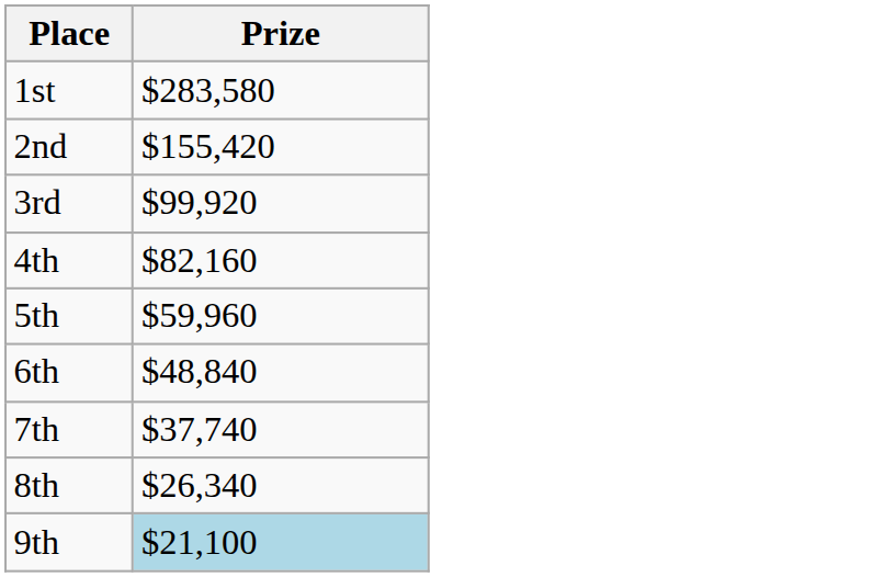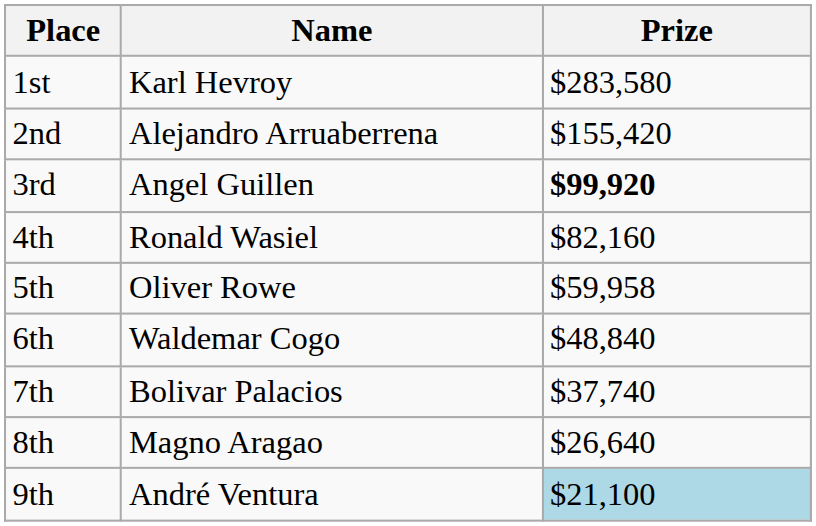+ column: Name | Karl Hevroy | Alejandro Arruaberrena | Angel Guillen | Ronald Wasiel | Oliver Rowe | Waldemar Cogo | Bolivar Palacios | Magno Aragao | André Ventura
3rd | Prize: normal -> bold
5th | Prize: $59,960 -> $59,958
8th | Prize: $26,340 -> $26,640
